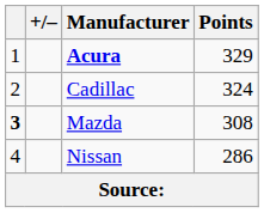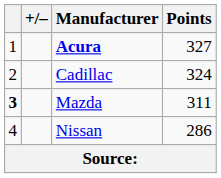Acura | Points: 329 -> 327
Mazda | Points: 308 -> 311
